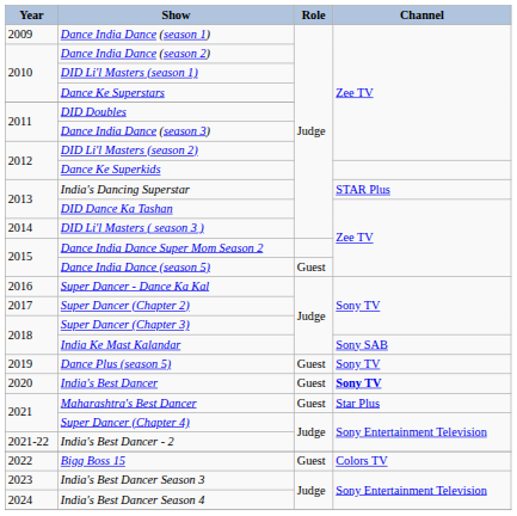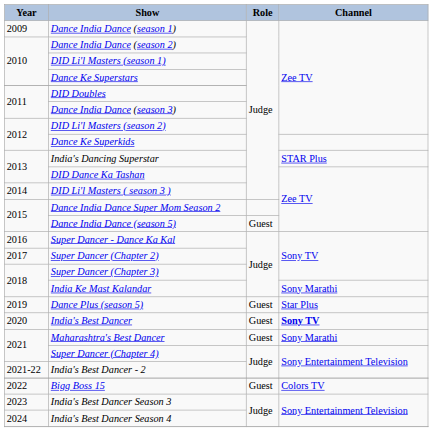India Ke Mast Kalandar | Channel: Sony SAB -> Sony Marathi
Dance Plus (season 5) | Channel: Sony TV -> Star Plus
Maharashtra's Best Dancer | Channel: Star Plus -> Sony Marathi
